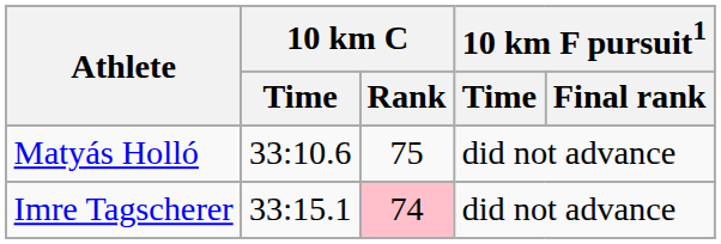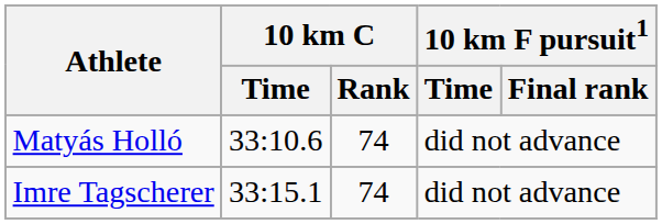Matyás Holló | 10 km C / Rank: 75 -> 74
Imre Tagscherer | 10 km C / Rank: pink background -> no background
